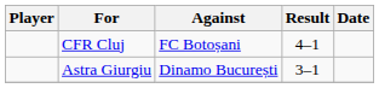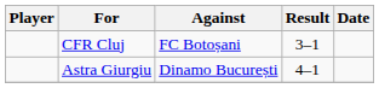CFR Cluj | Result: 4–1 -> 3–1
Astra Giurgiu | Result: 3–1 -> 4–1
